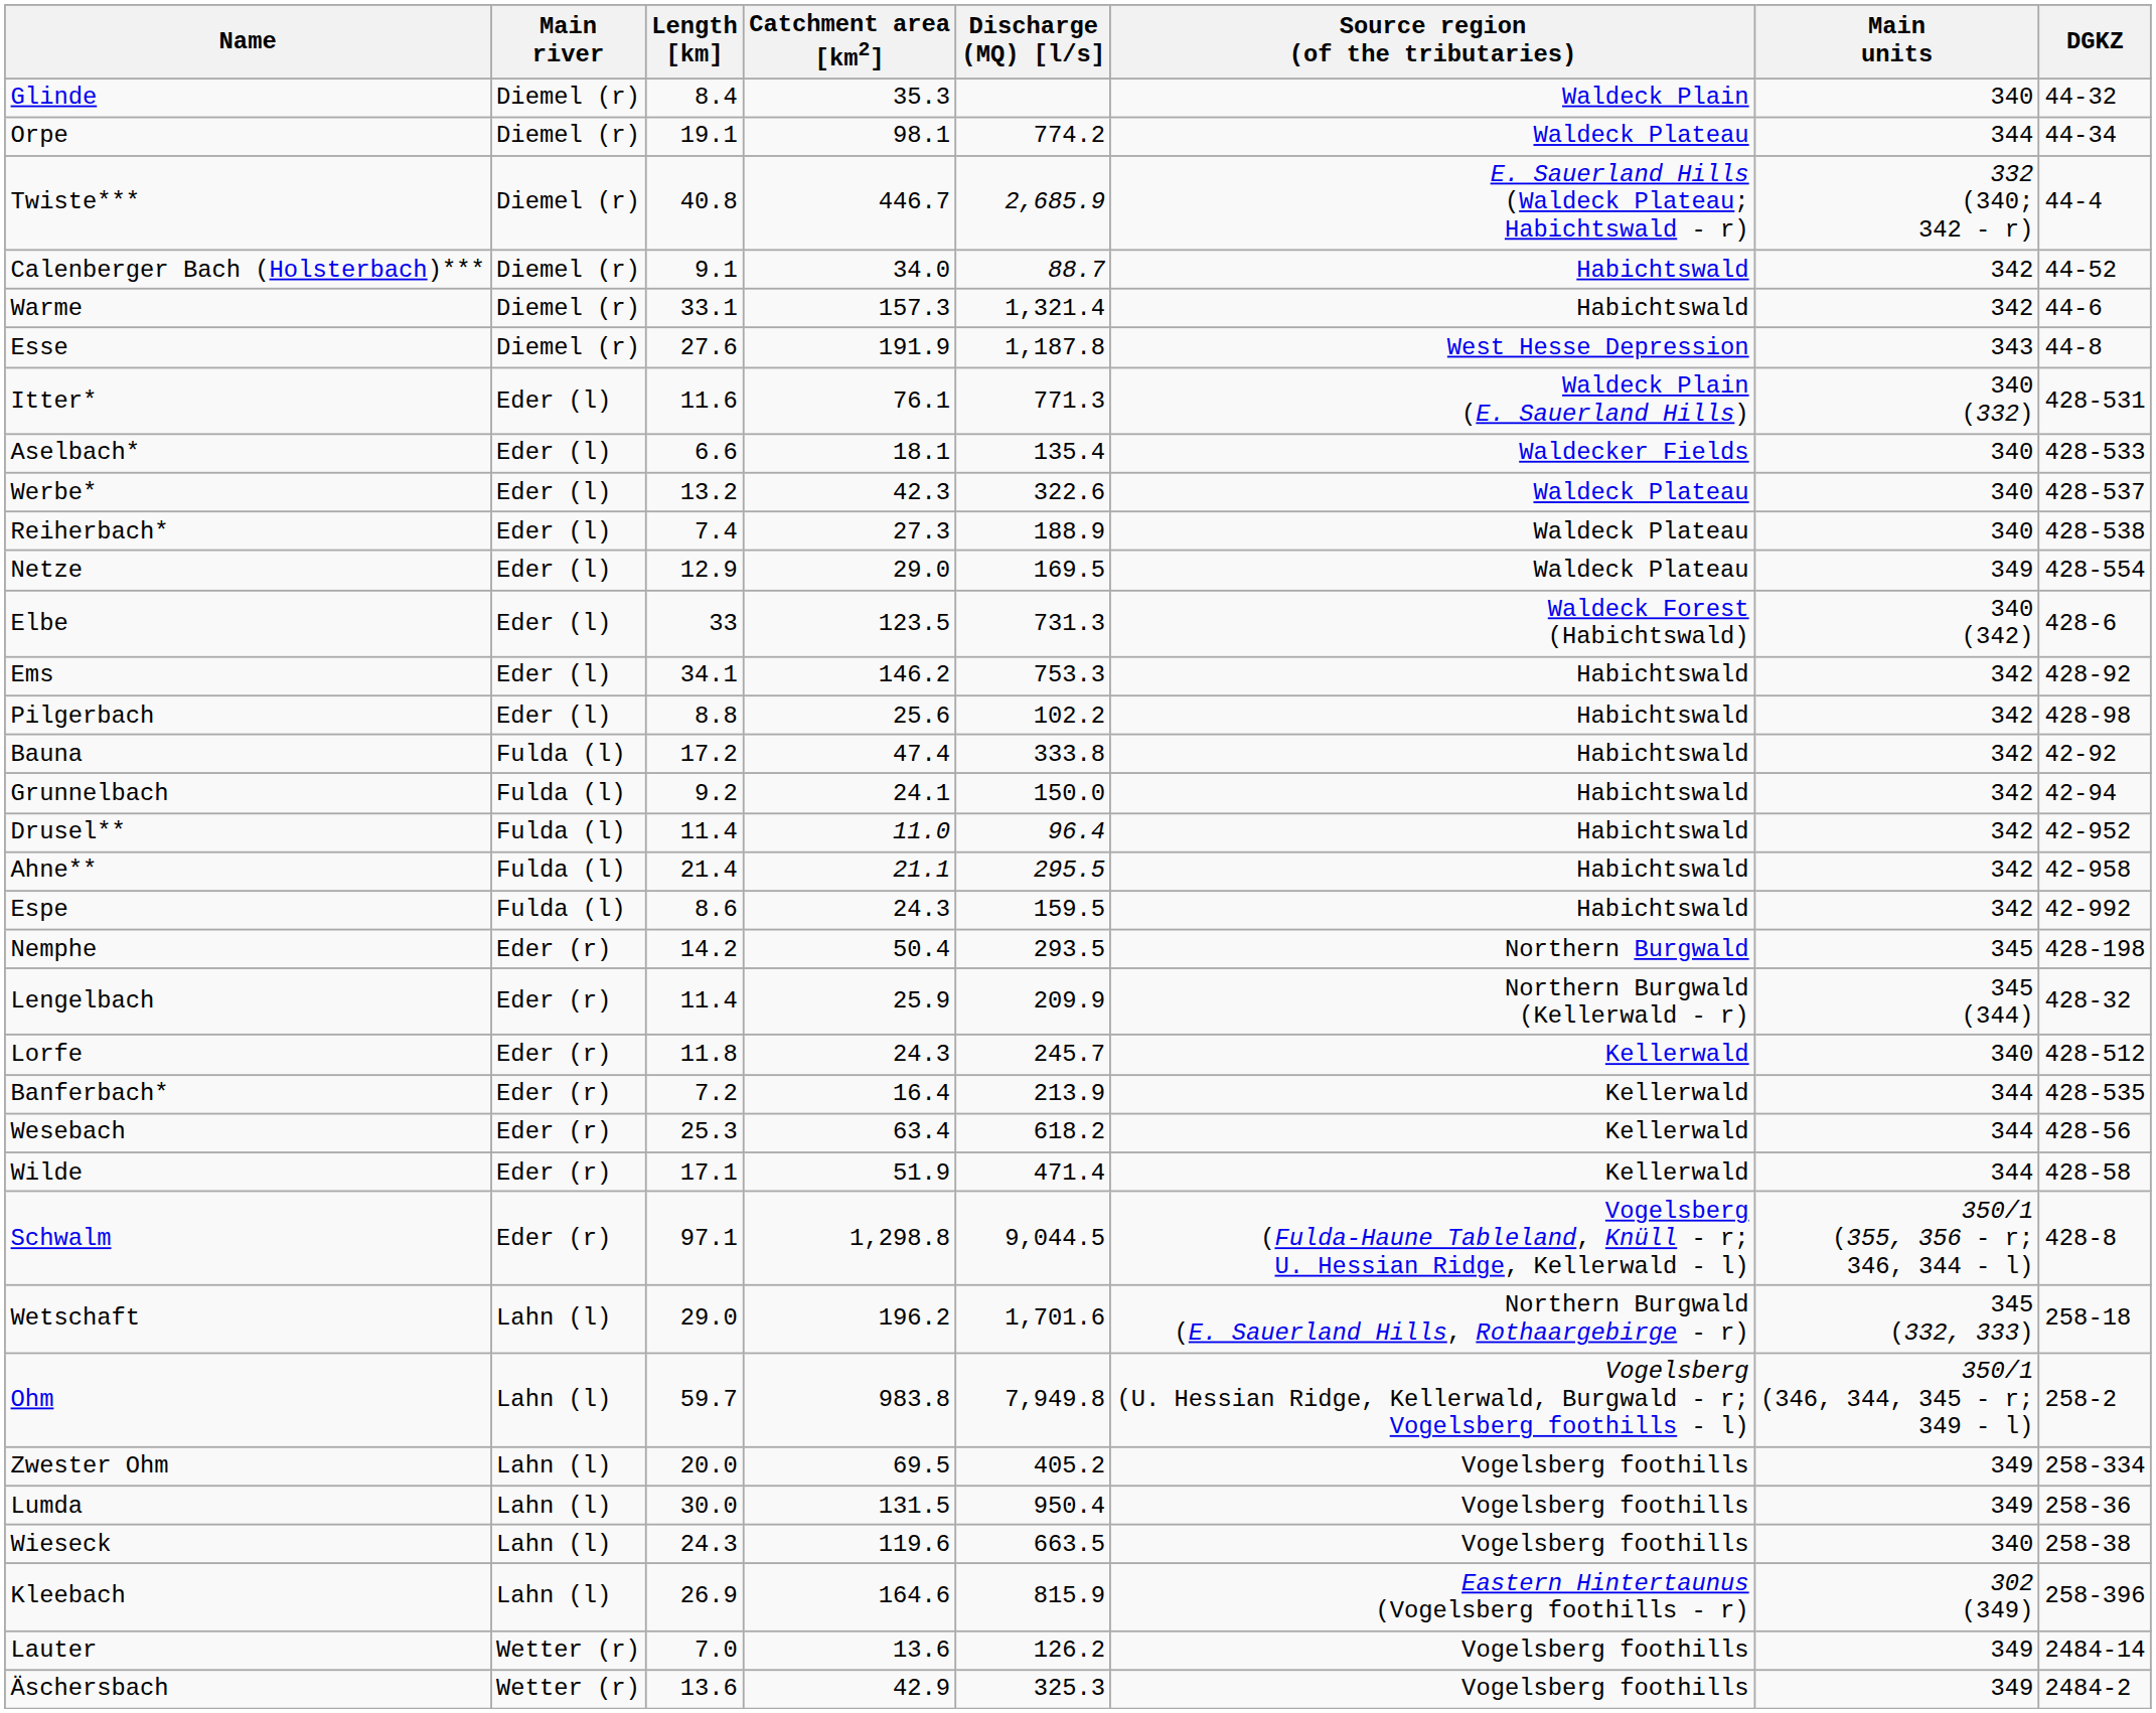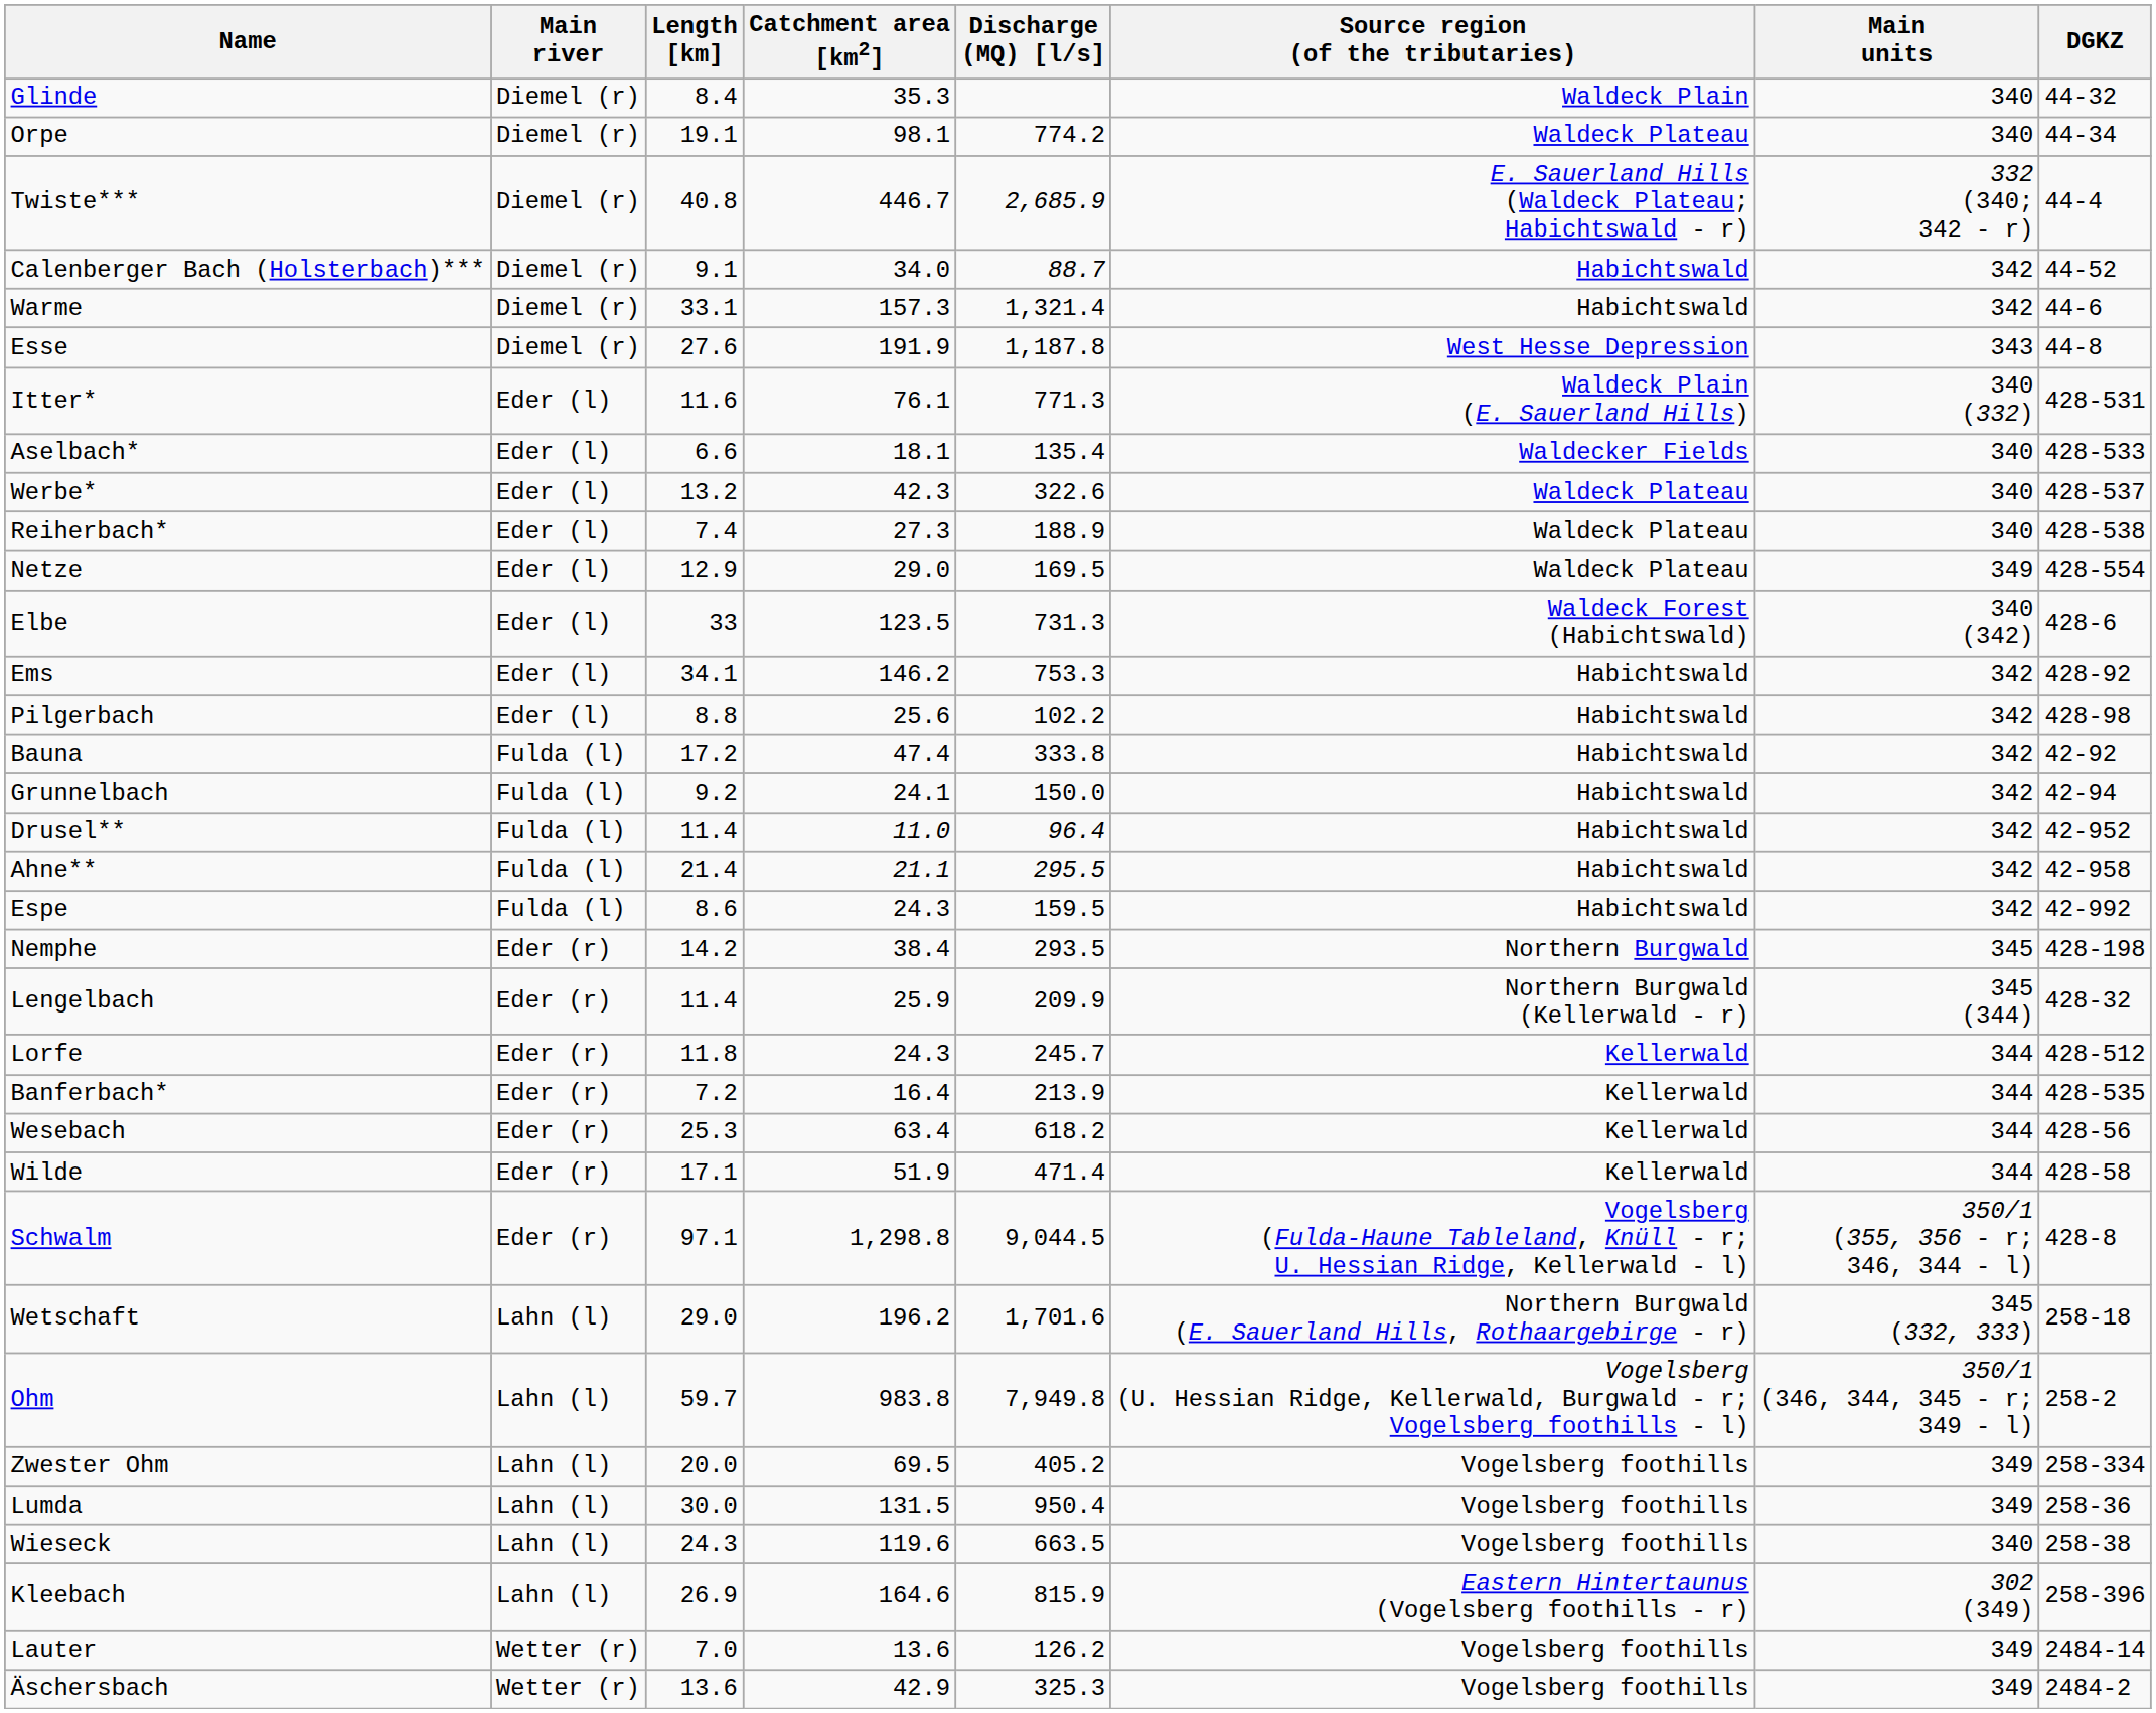Orpe | Main units: 344 -> 340
Nemphe | Catchment area [km2]: 50.4 -> 38.4
Lorfe | Main units: 340 -> 344
